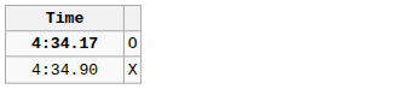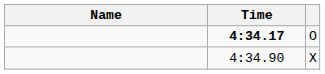+ column: Name
